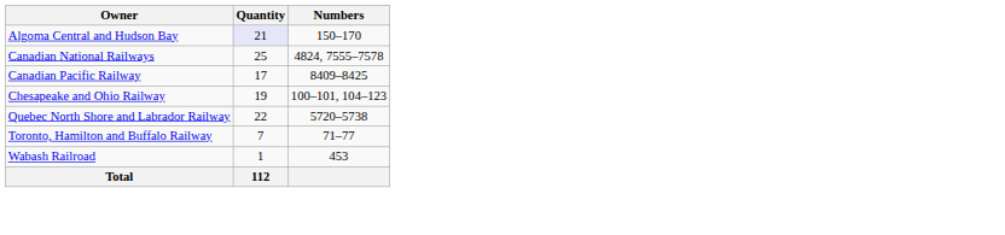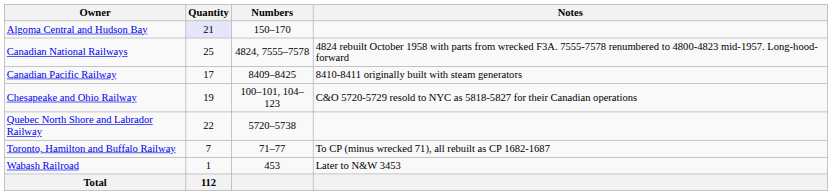+ column: Notes | 4824 rebuilt October 1958 with parts from wrecked F3A. 7555-7578 renumbered to 4800-4823 mid-1957. Long-hood-forward | 8410-8411 originally built with steam generators | C&O 5720-5729 resold to NYC as 5818-5827 for their Canadian operations | To CP (minus wrecked 71), all rebuilt as CP 1682-1687 | Later to N&W 3453
